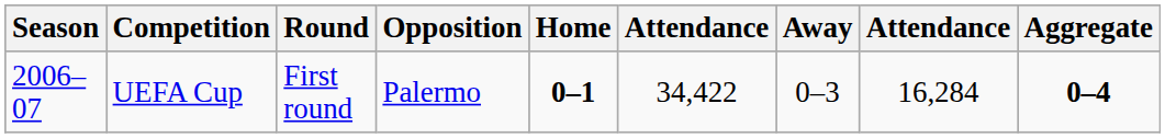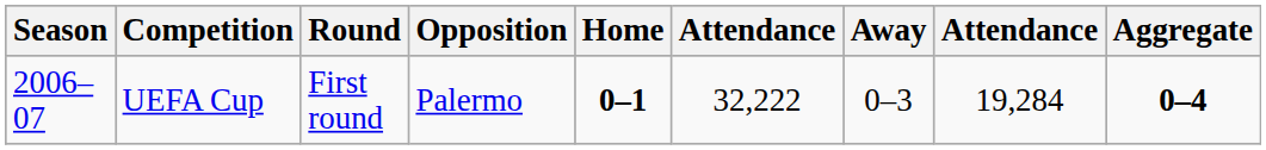UEFA Cup | column 6: 34,422 -> 32,222
UEFA Cup | column 8: 16,284 -> 19,284
